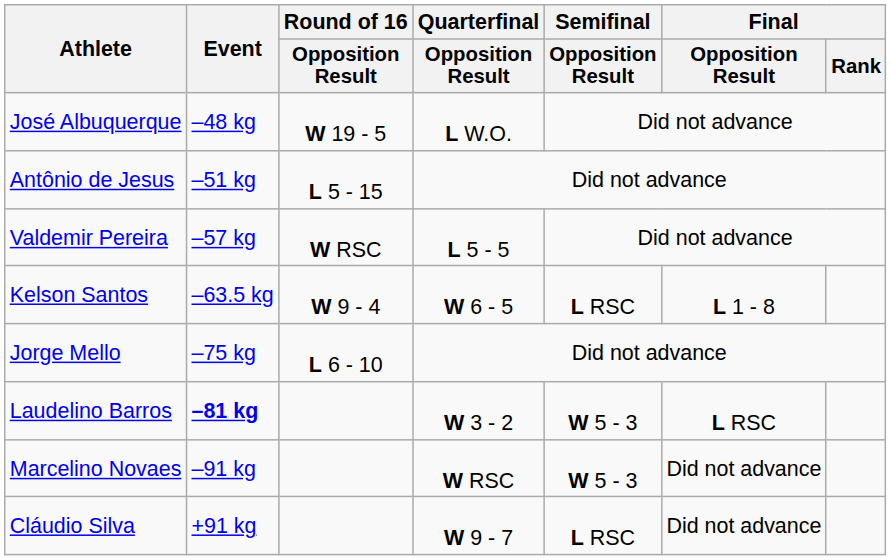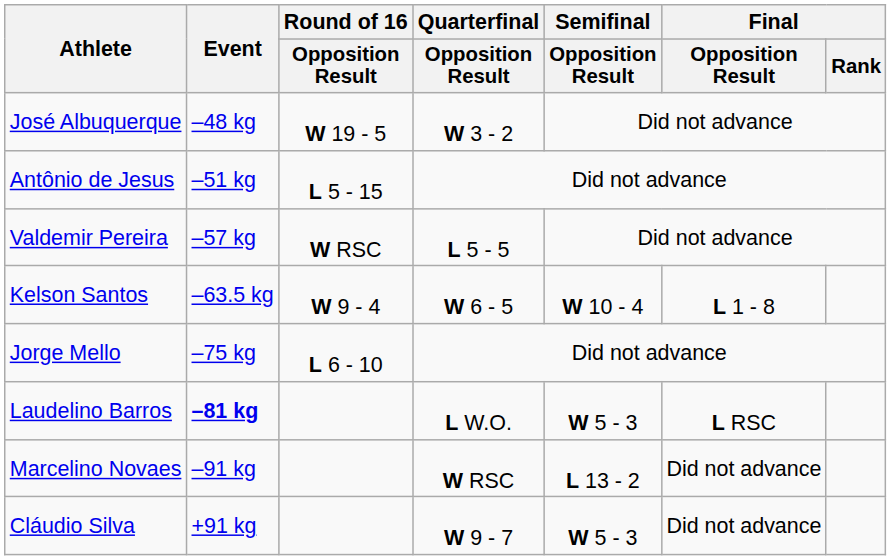José Albuquerque | Quarterfinal / Opposition Result: L W.O. -> W 3 - 2
Kelson Santos | Semifinal / Opposition Result: L RSC -> W 10 - 4
Laudelino Barros | Quarterfinal / Opposition Result: W 3 - 2 -> L W.O.
Marcelino Novaes | Semifinal / Opposition Result: W 5 - 3 -> L 13 - 2
Cláudio Silva | Semifinal / Opposition Result: L RSC -> W 5 - 3
